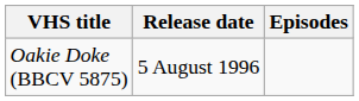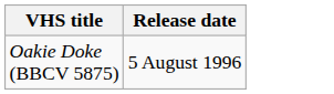- column: Episodes
